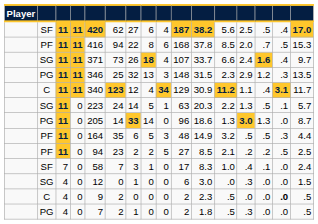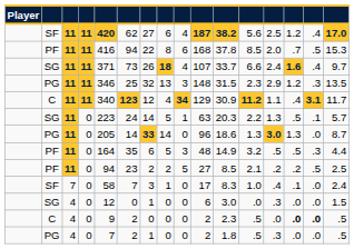SF / 11 | column 14: .5 -> 1.2
C / 0 | column 14: normal -> bold
